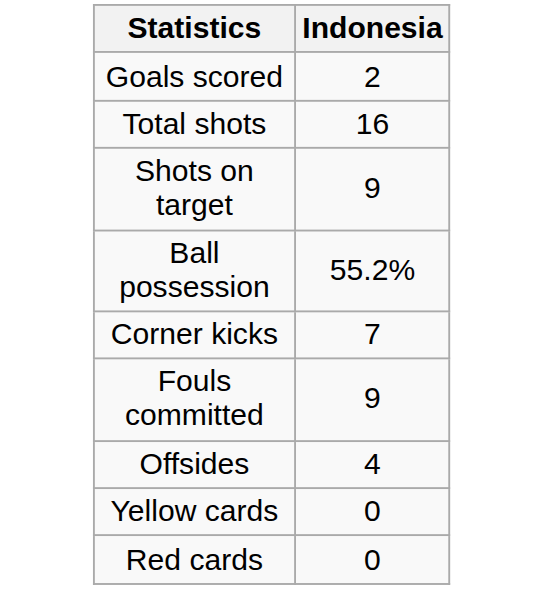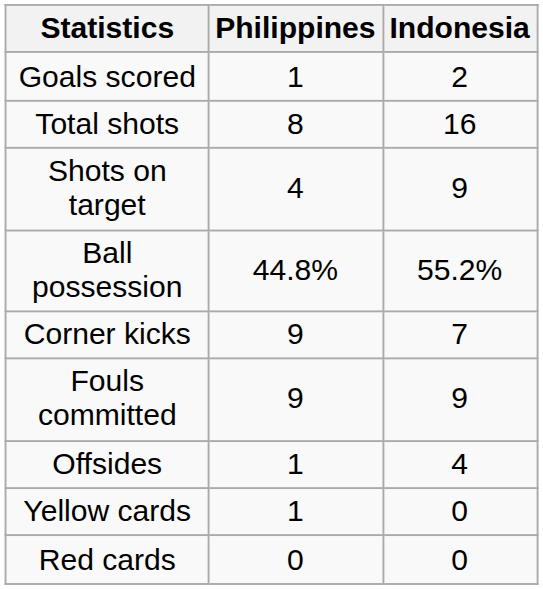+ column: Philippines | 1 | 8 | 4 | 44.8% | 9 | 9 | 1 | 1 | 0
